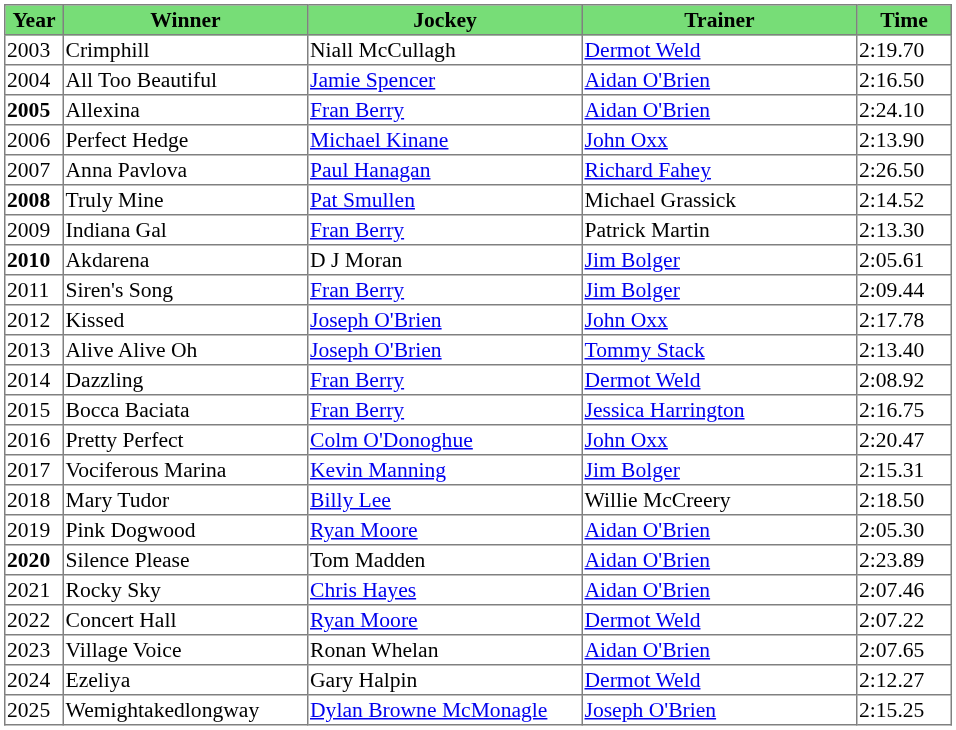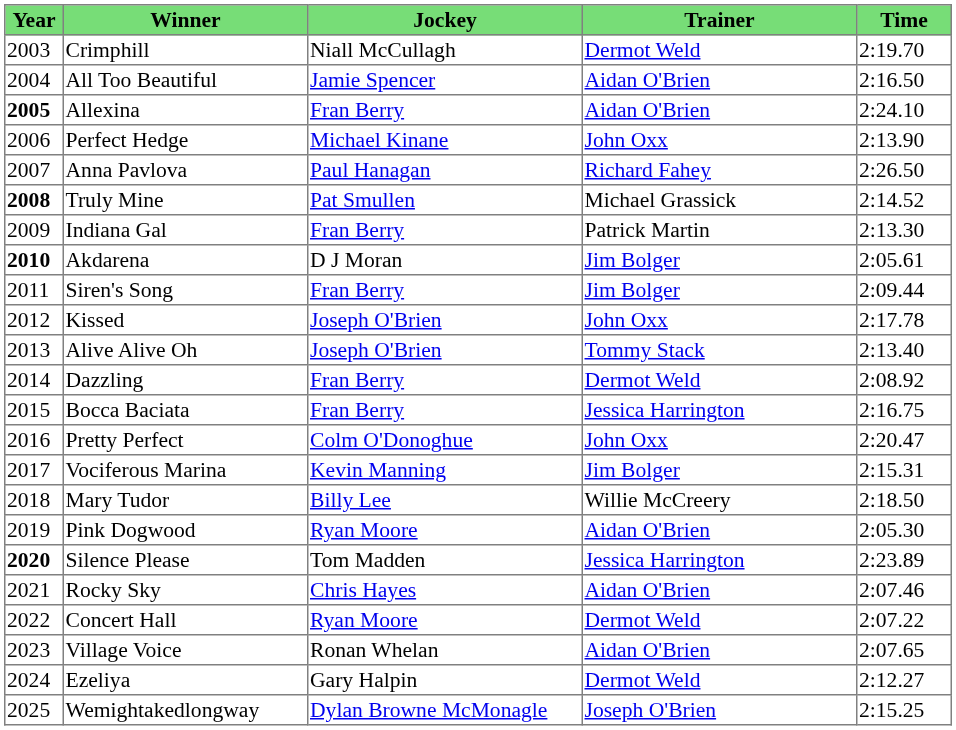Silence Please | Trainer: Aidan O'Brien -> Jessica Harrington
